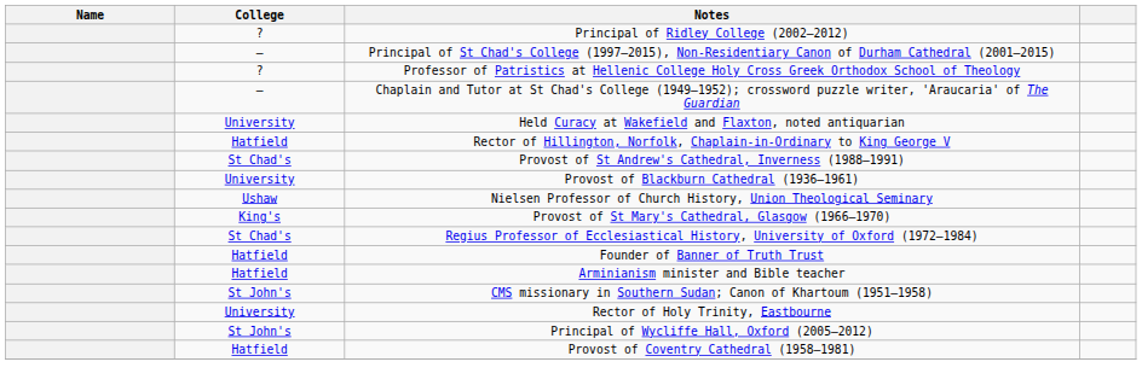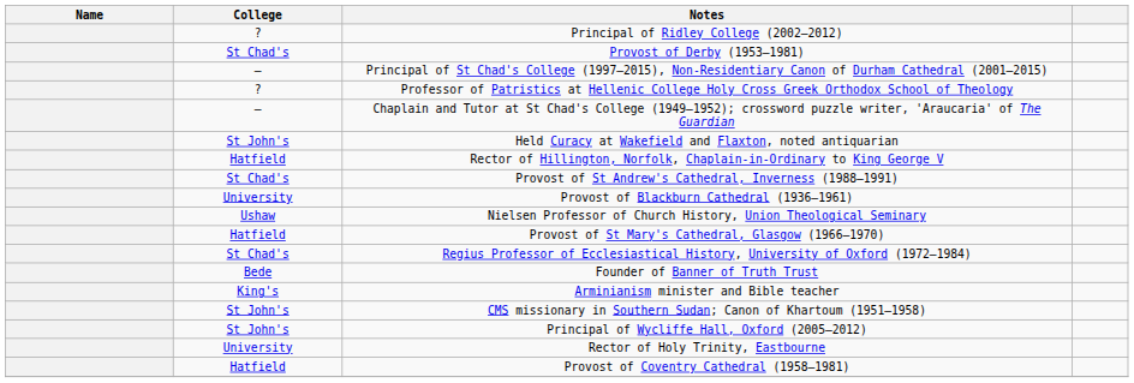+ row: St Chad's | Provost of Derby (1953–1981)
Held Curacy at Wakefield and Flaxton, noted antiquarian | College: University -> St John's
Provost of St Mary's Cathedral, Glasgow (1966–1970) | College: King's -> Hatfield
Founder of Banner of Truth Trust | College: Hatfield -> Bede
Arminianism minister and Bible teacher | College: Hatfield -> King's
rows swapped: Principal of Wycliffe Hall, Oxford (2005–2012) <-> Rector of Holy Trinity, Eastbourne
